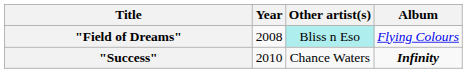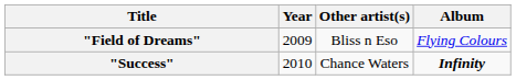"Field of Dreams" | Year: 2008 -> 2009
"Field of Dreams" | Other artist(s): paleturquoise background -> no background
